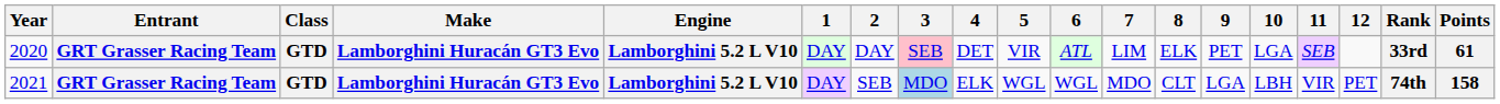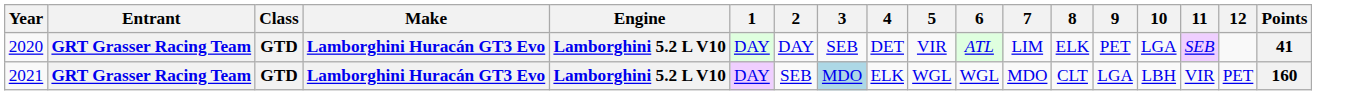- column: Rank | 33rd | 74th
2020 | 3: pink background -> no background
2020 | Points: 61 -> 41
2021 | Points: 158 -> 160
